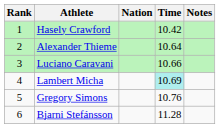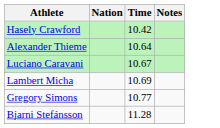- column: Rank | 1 | 2 | 3 | 4 | 5 | 6
Luciano Caravani | Time: 10.66 -> 10.67
Lambert Micha | Time: paleturquoise background -> no background
Gregory Simons | Time: 10.76 -> 10.77
